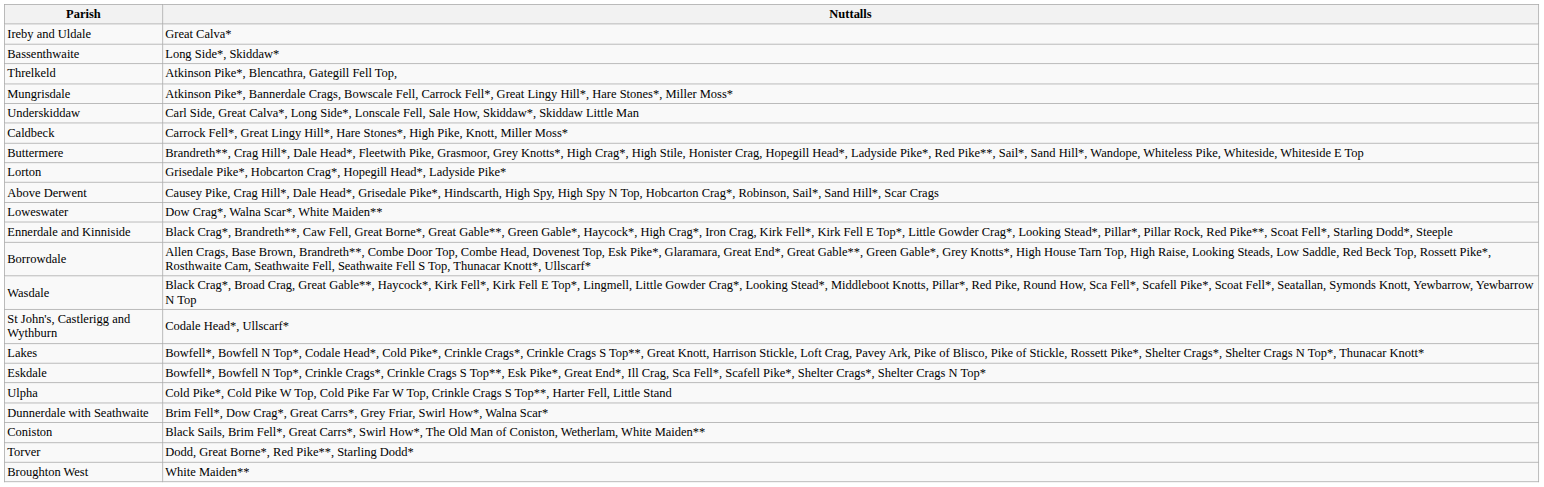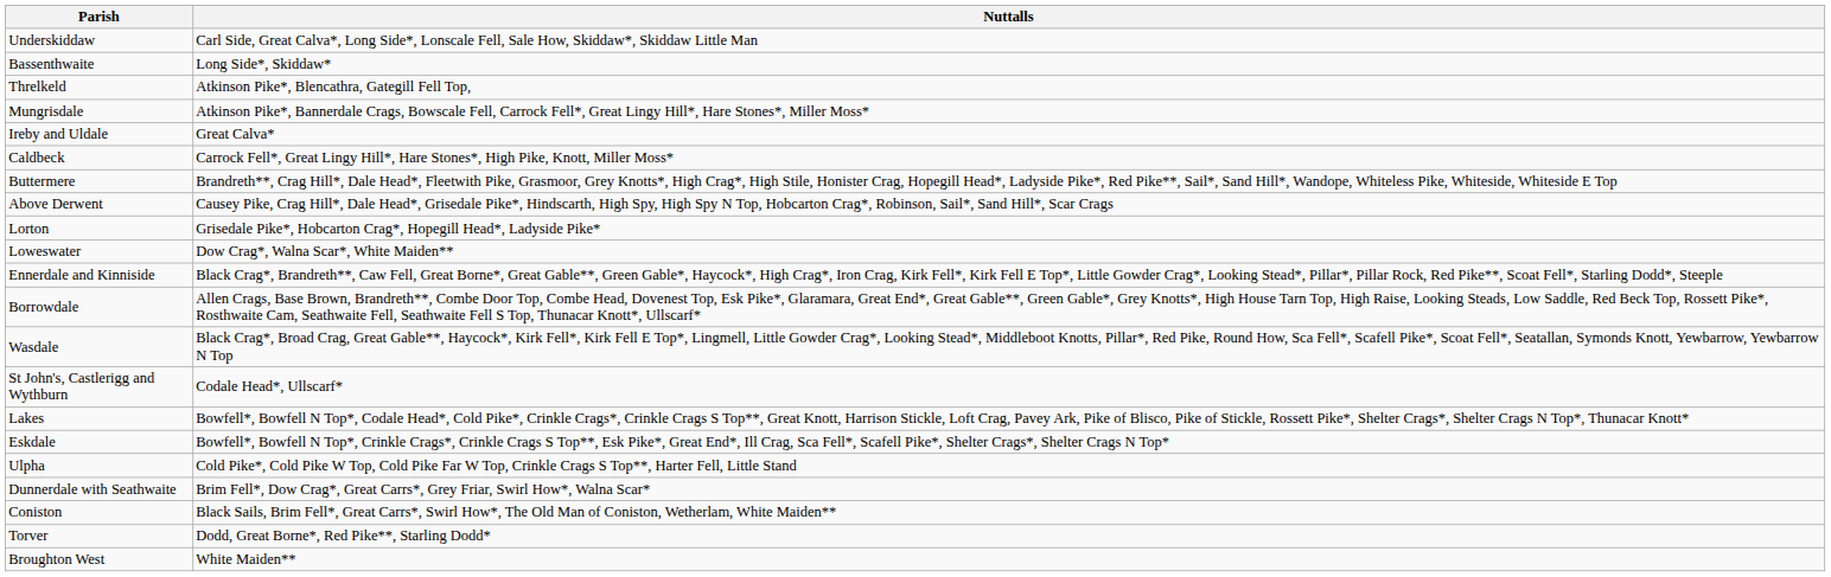rows swapped: Underskiddaw <-> Ireby and Uldale
rows swapped: Lorton <-> Above Derwent
